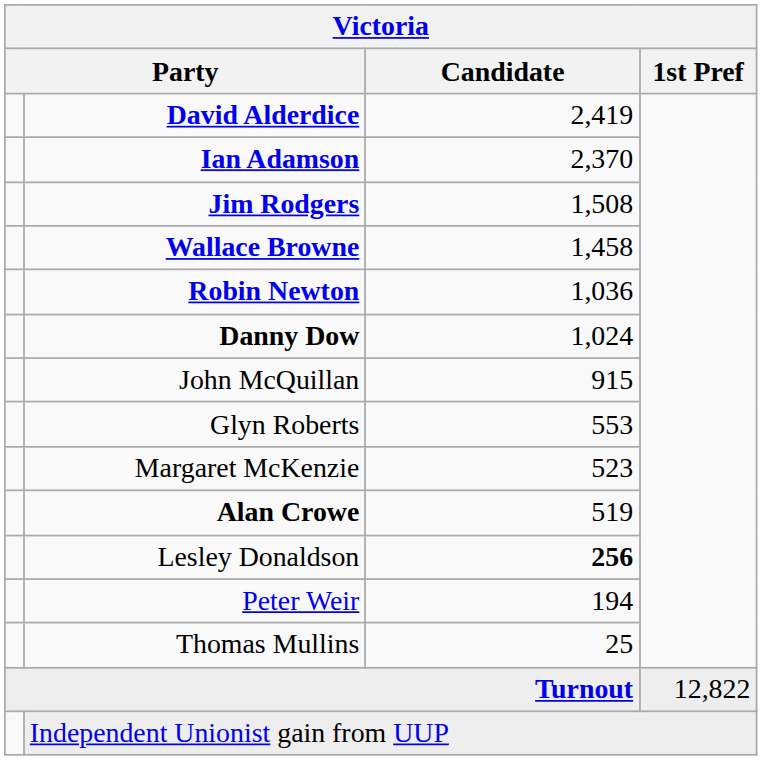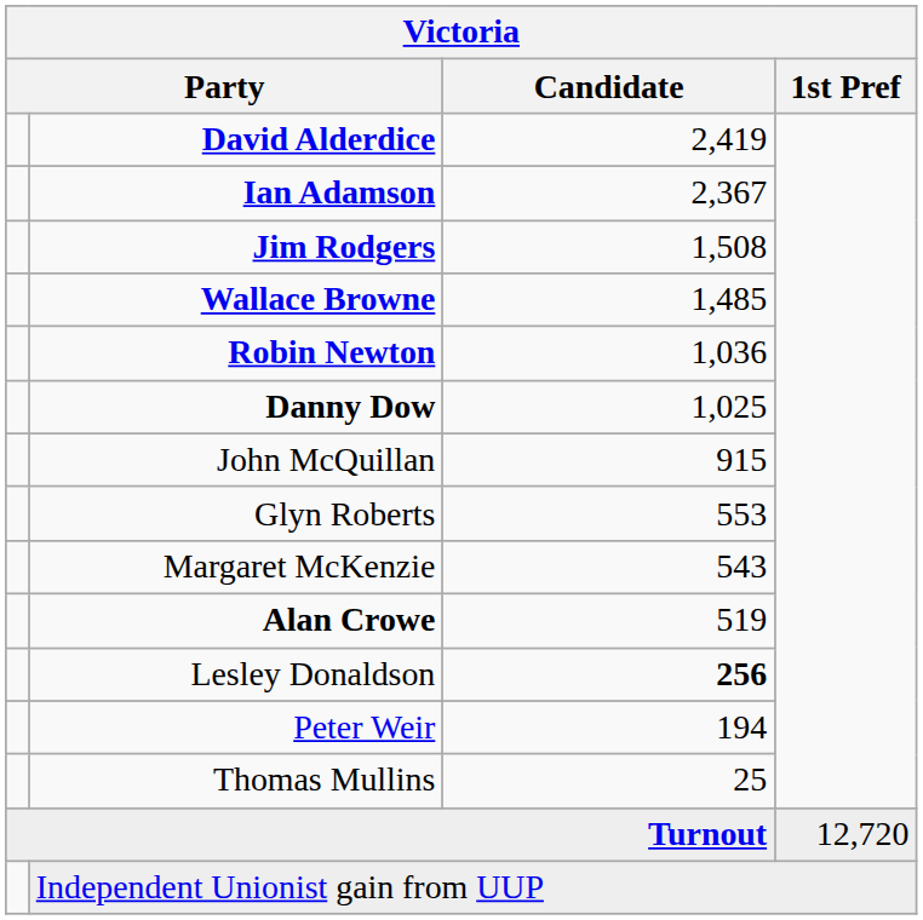Ian Adamson | Candidate: 2,370 -> 2,367
Wallace Browne | Candidate: 1,458 -> 1,485
Danny Dow | Candidate: 1,024 -> 1,025
Margaret McKenzie | Candidate: 523 -> 543
Turnout | 1st Pref: 12,822 -> 12,720
